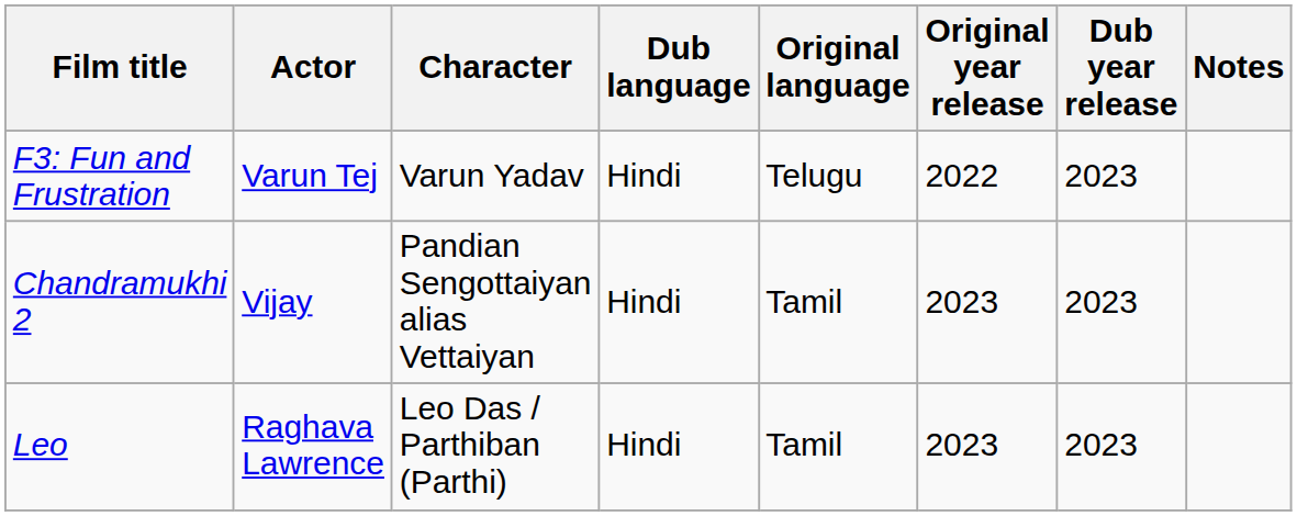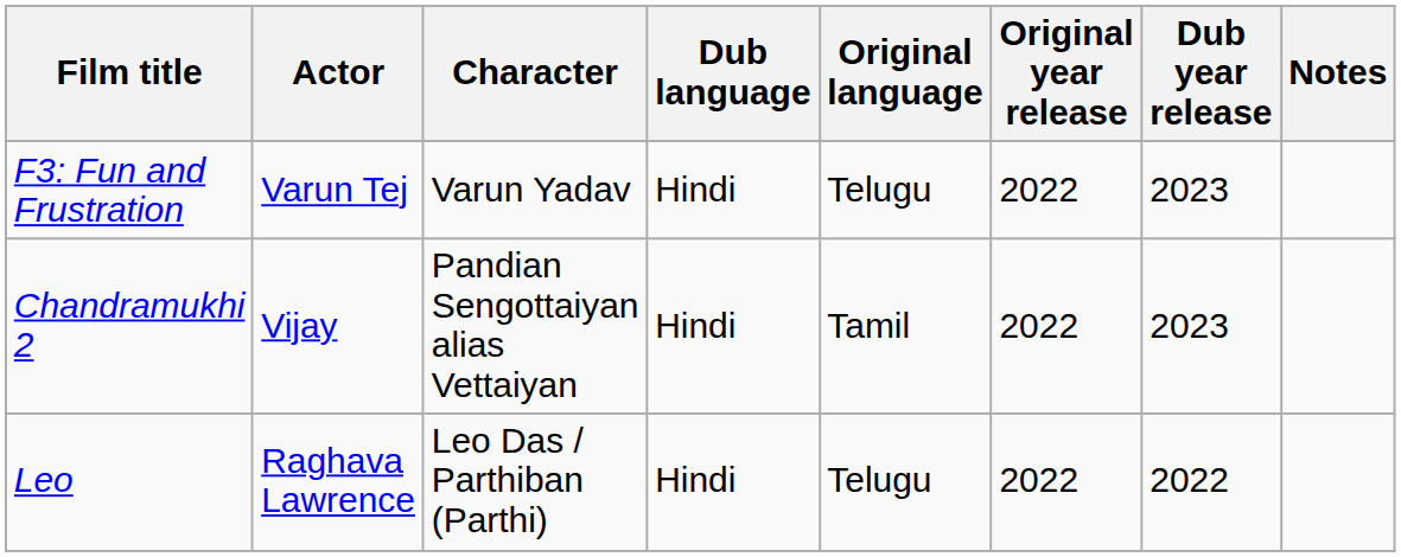Chandramukhi 2 | Original year release: 2023 -> 2022
Leo | Original language: Tamil -> Telugu
Leo | Original year release: 2023 -> 2022
Leo | Dub year release: 2023 -> 2022
